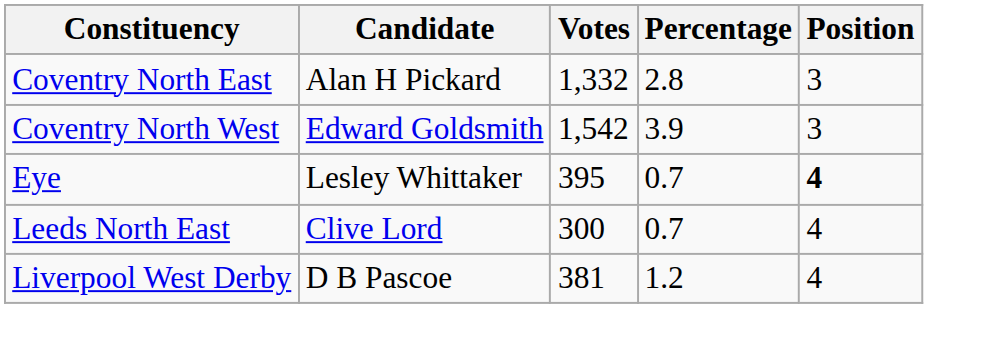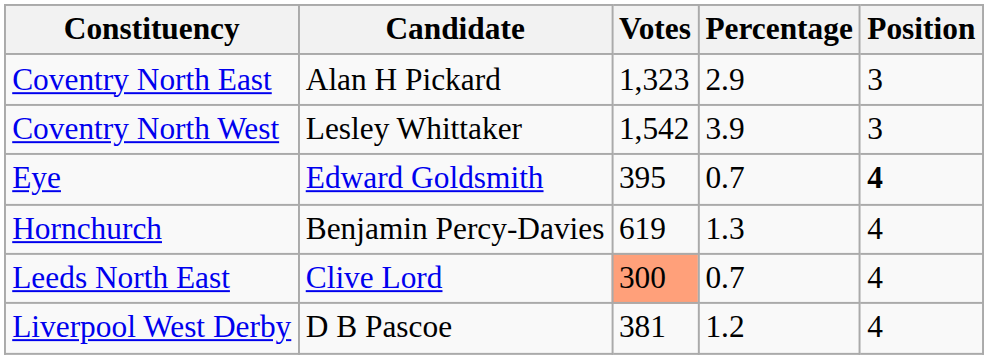Coventry North East | Votes: 1,332 -> 1,323
Coventry North East | Percentage: 2.8 -> 2.9
Coventry North West | Candidate: Edward Goldsmith -> Lesley Whittaker
Eye | Candidate: Lesley Whittaker -> Edward Goldsmith
+ row: Hornchurch | Benjamin Percy-Davies | 619 | 1.3 | 4
Leeds North East | Votes: no background -> lightsalmon background
